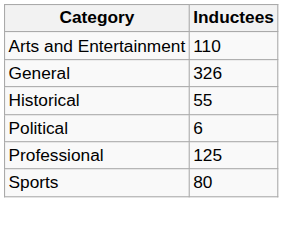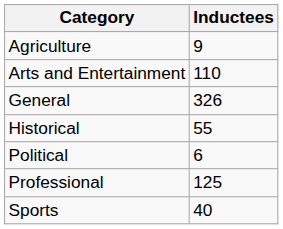+ row: Agriculture | 9
Sports | Inductees: 80 -> 40
